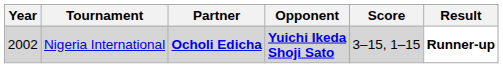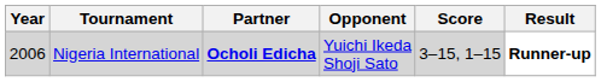Nigeria International | Year: 2002 -> 2006
Nigeria International | Opponent: bold -> normal
